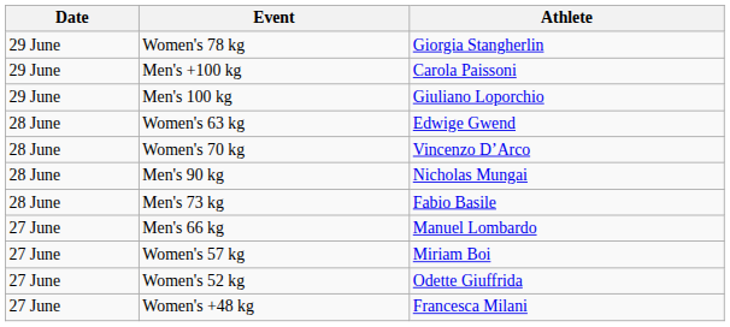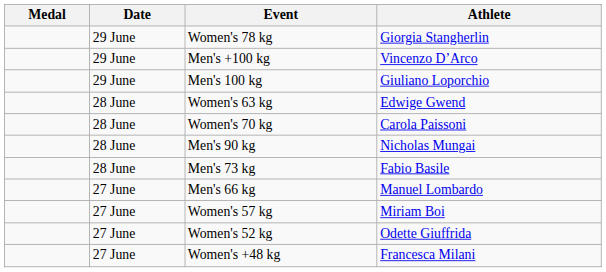+ column: Medal
Men's +100 kg | Athlete: Carola Paissoni -> Vincenzo D’Arco
Women's 70 kg | Athlete: Vincenzo D’Arco -> Carola Paissoni
